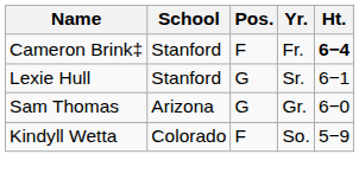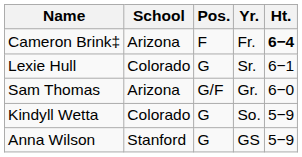Cameron Brink‡ | School: Stanford -> Arizona
Lexie Hull | School: Stanford -> Colorado
Sam Thomas | Pos.: G -> G/F
Kindyll Wetta | Pos.: F -> G
+ row: Anna Wilson | Stanford | G | GS | 5−9
